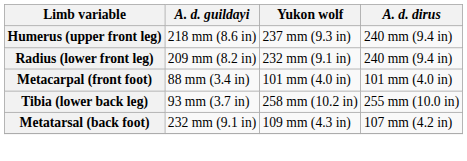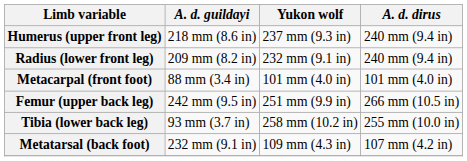+ row: Femur (upper back leg) | 242 mm (9.5 in) | 251 mm (9.9 in) | 266 mm (10.5 in)
